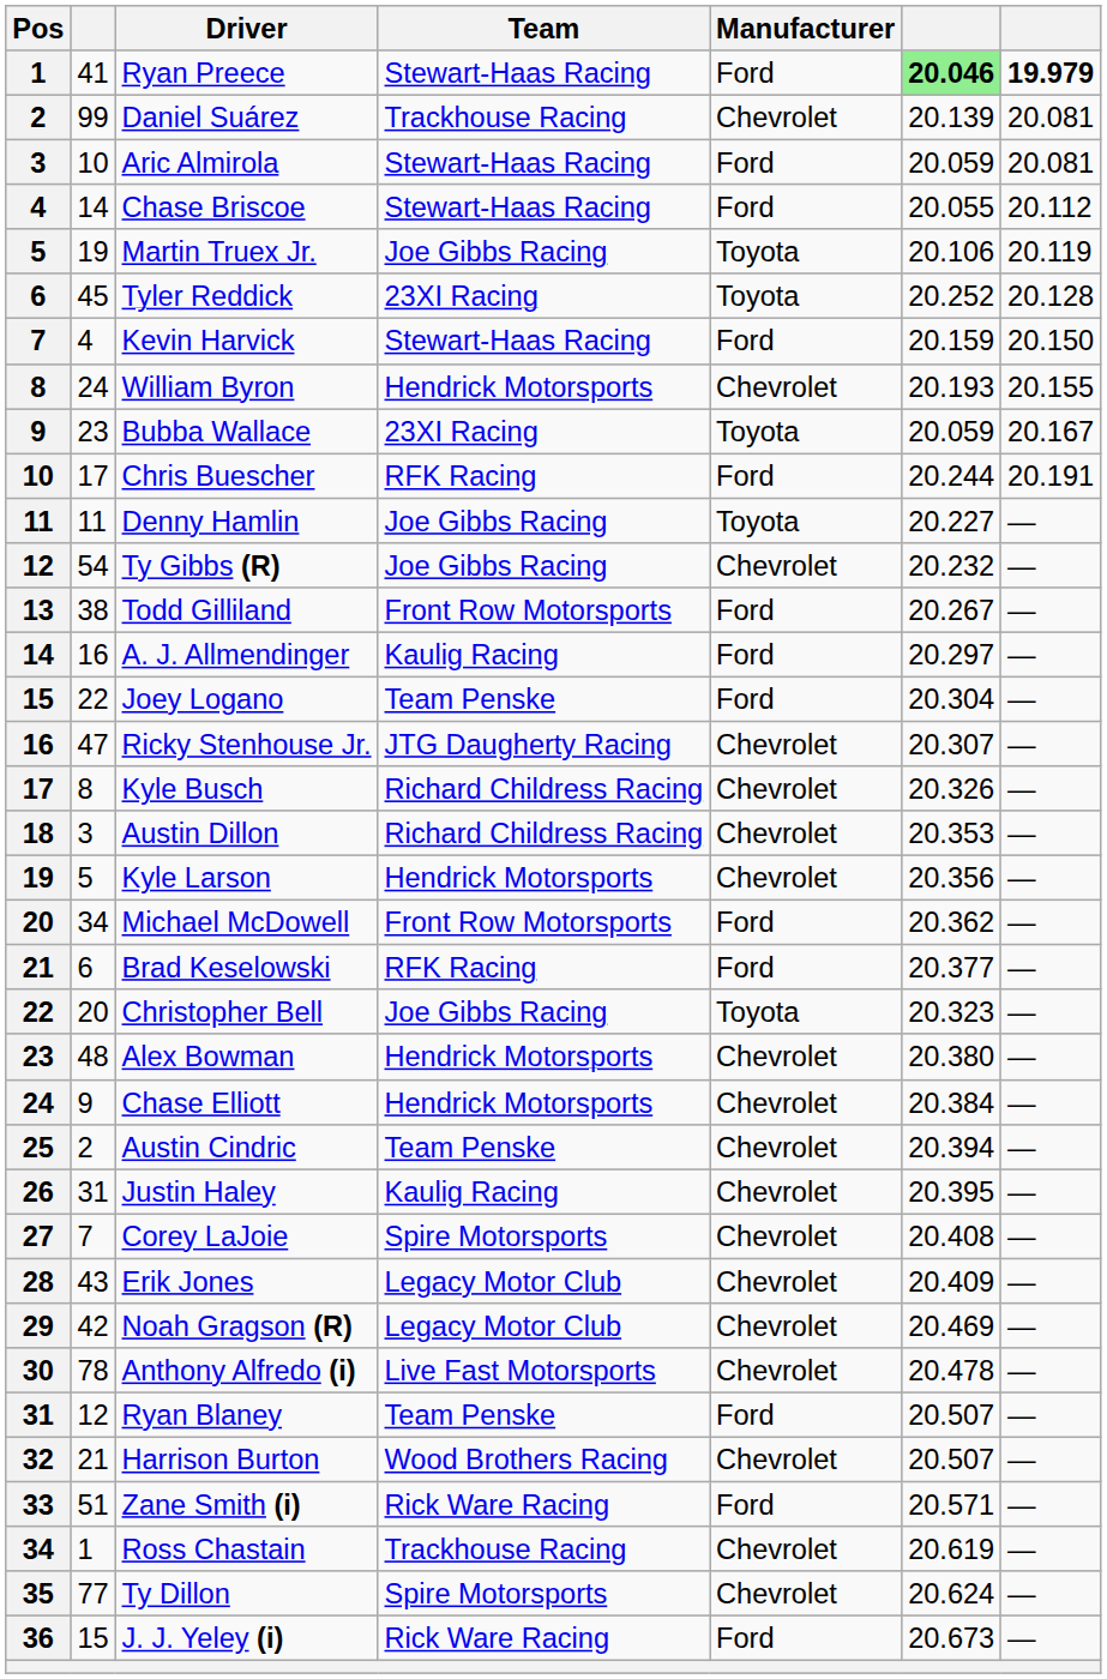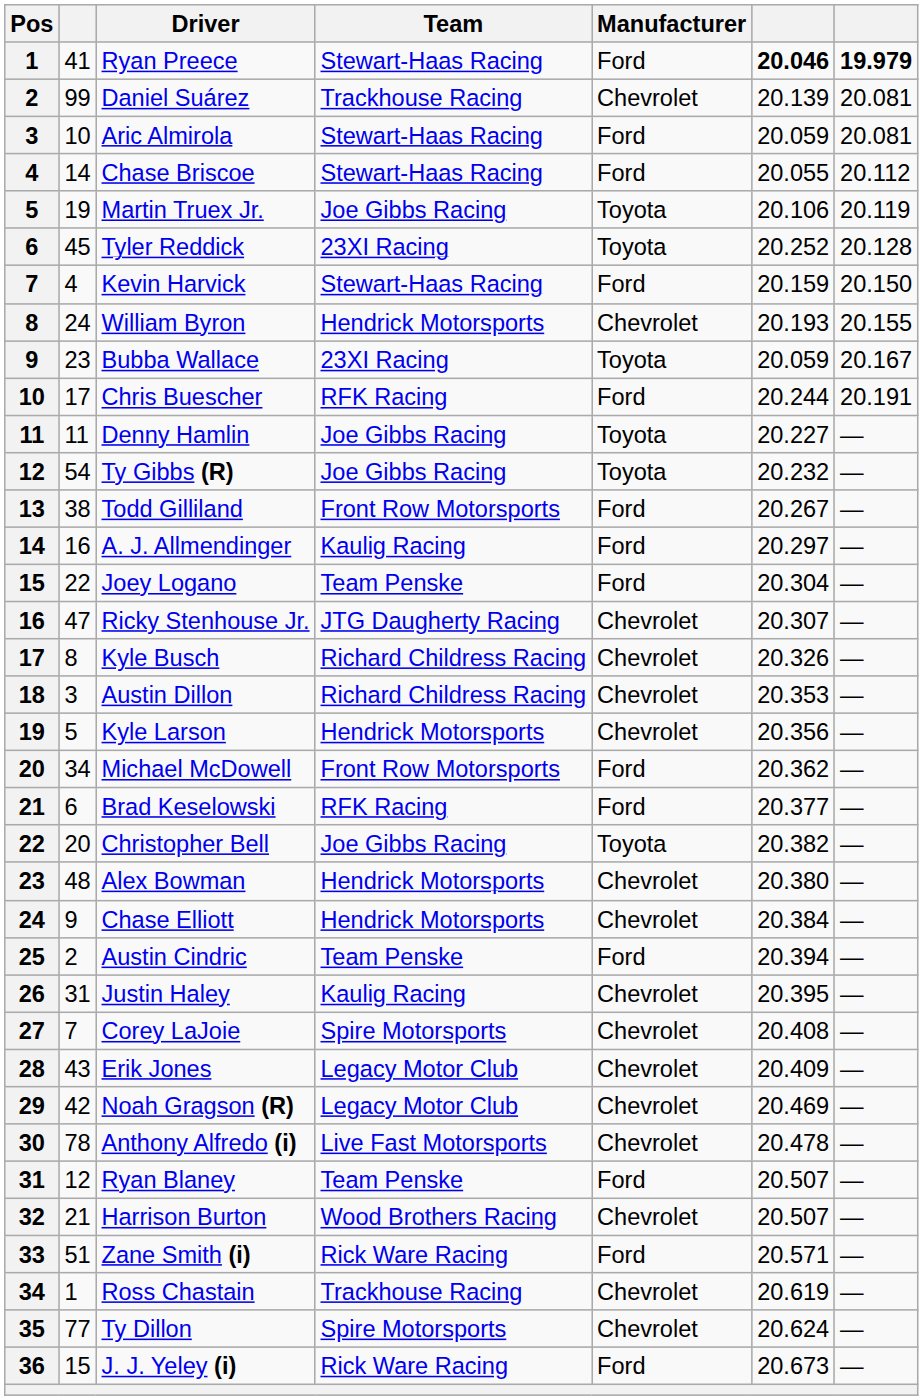Ryan Preece | column 6: lightgreen background -> no background
Ty Gibbs (R) | Manufacturer: Chevrolet -> Toyota
Christopher Bell | column 6: 20.323 -> 20.382
Austin Cindric | Manufacturer: Chevrolet -> Ford
